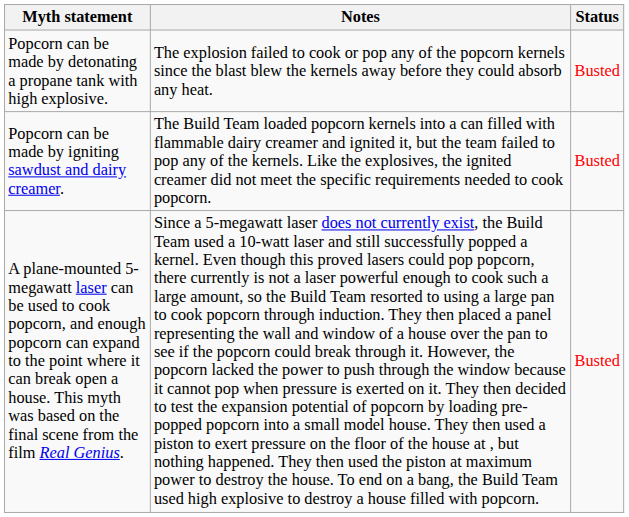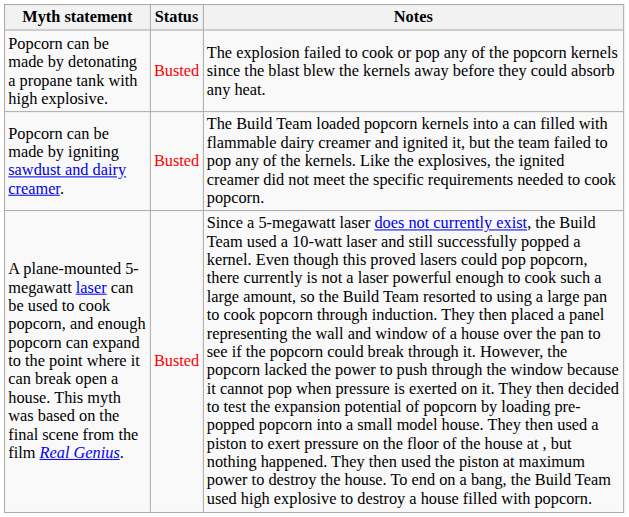columns swapped: Status <-> Notes
